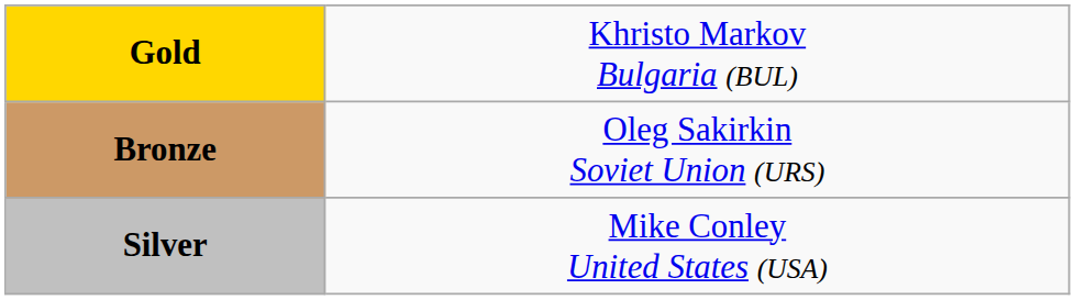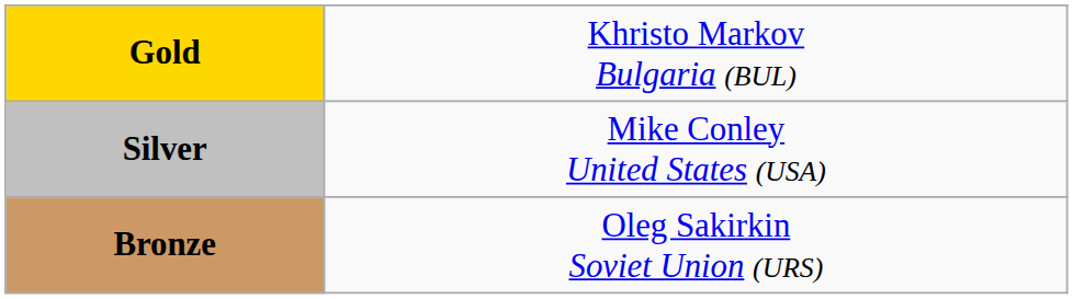rows swapped: Silver <-> Bronze
